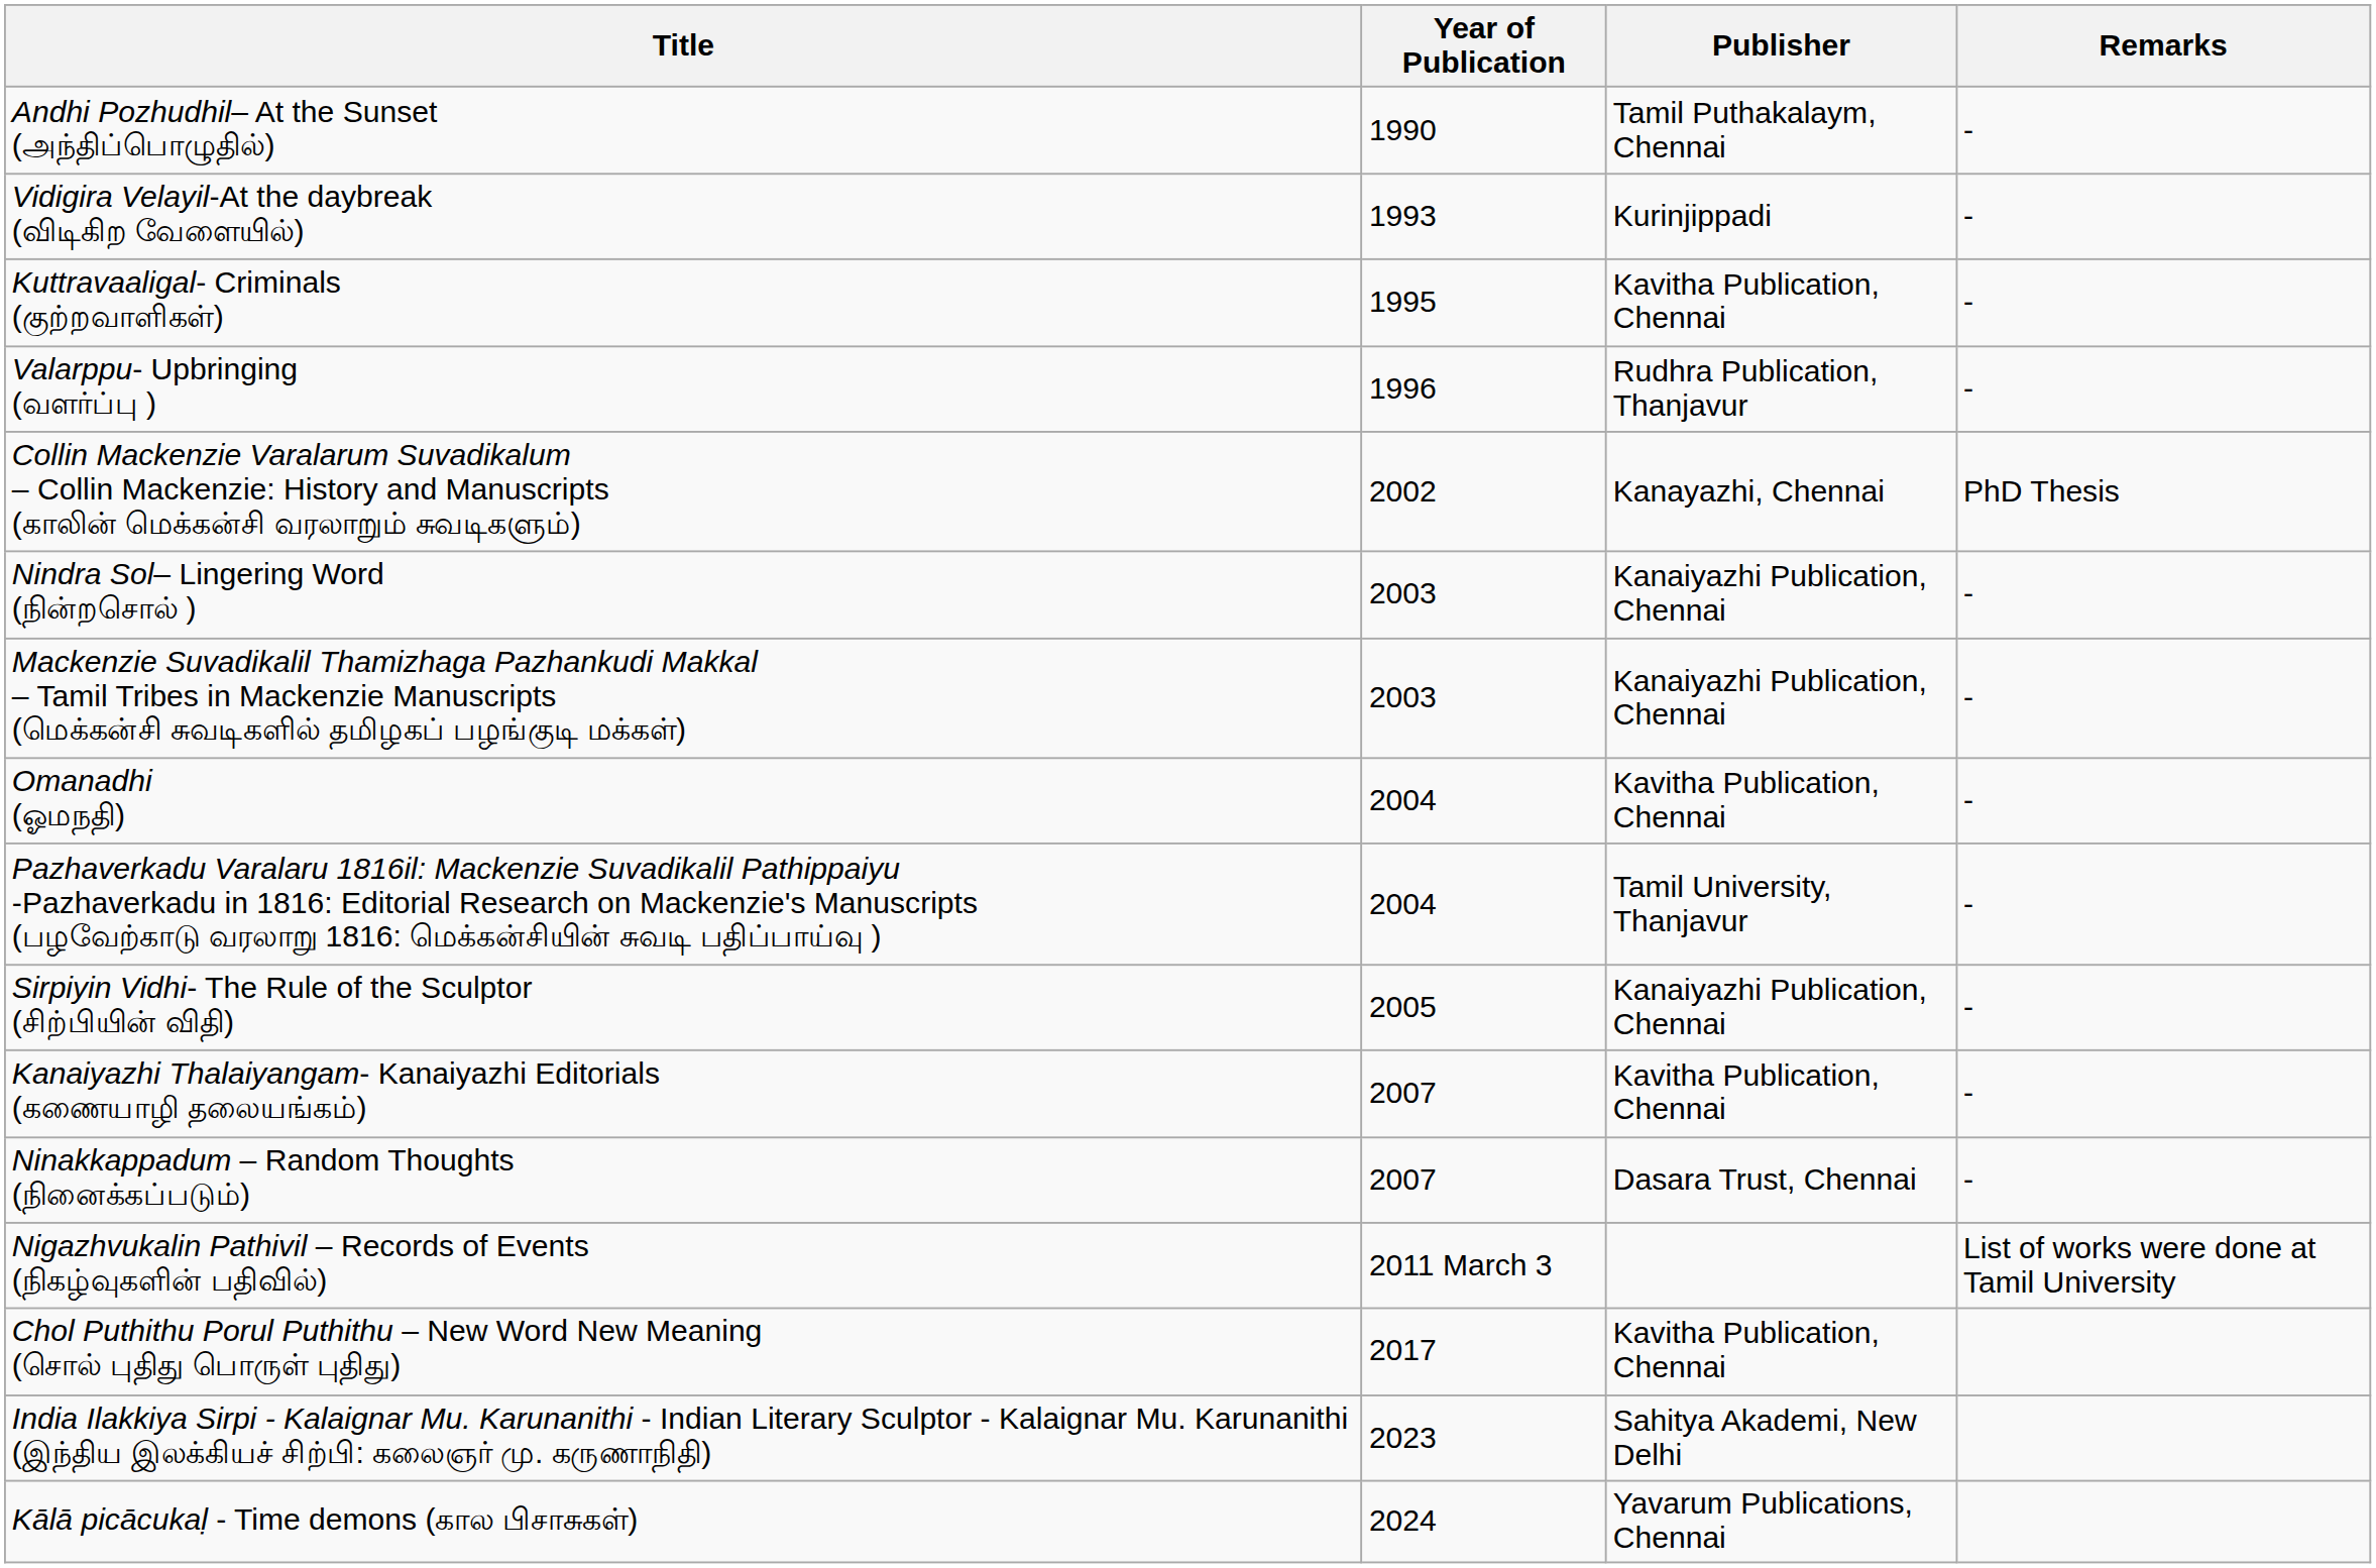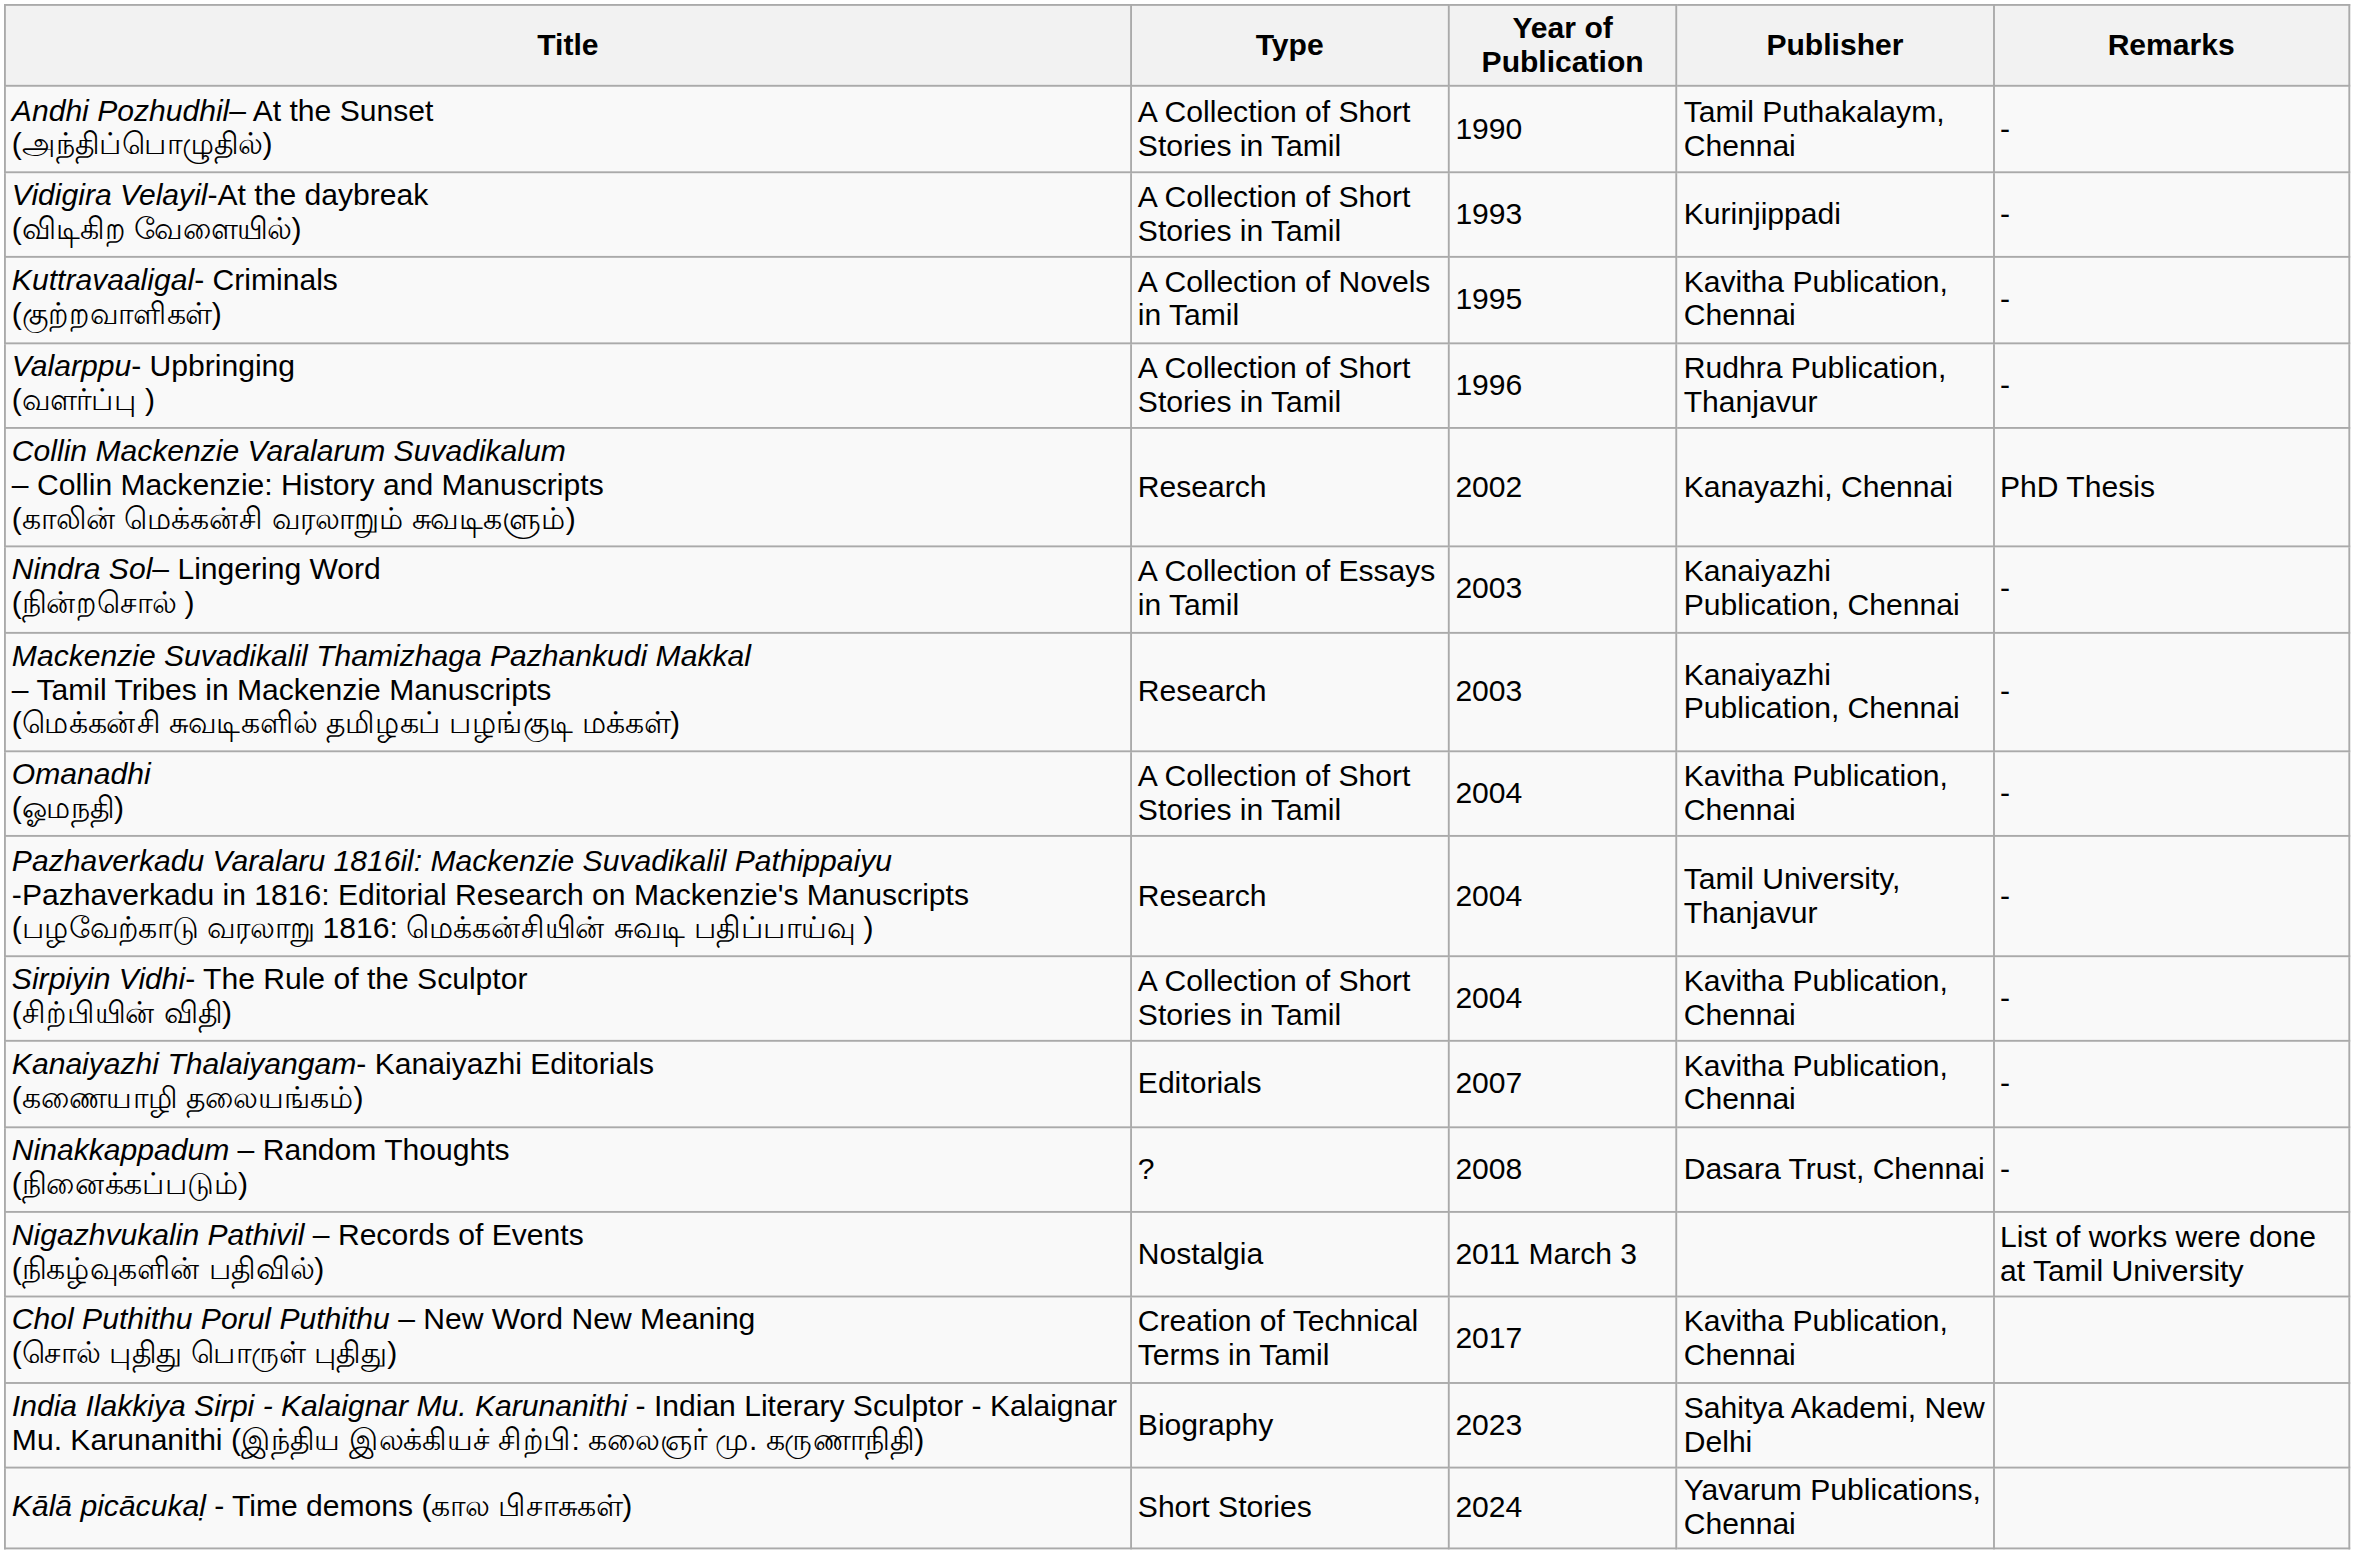+ column: Type | A Collection of Short Stories in Tamil | A Collection of Short Stories in Tamil | A Collection of Novels in Tamil | A Collection of Short Stories in Tamil | Research | A Collection of Essays in Tamil | Research | A Collection of Short Stories in Tamil | Research | A Collection of Short Stories in Tamil | Editorials | ? | Nostalgia | Creation of Technical Terms in Tamil | Biography | Short Stories
Sirpiyin Vidhi- The Rule of the Sculptor (சிற்பியின் விதி) | Year of Publication: 2005 -> 2004
Sirpiyin Vidhi- The Rule of the Sculptor (சிற்பியின் விதி) | Publisher: Kanaiyazhi Publication, Chennai -> Kavitha Publication, Chennai
Ninakkappadum – Random Thoughts (நினைக்கப்படும்) | Year of Publication: 2007 -> 2008
